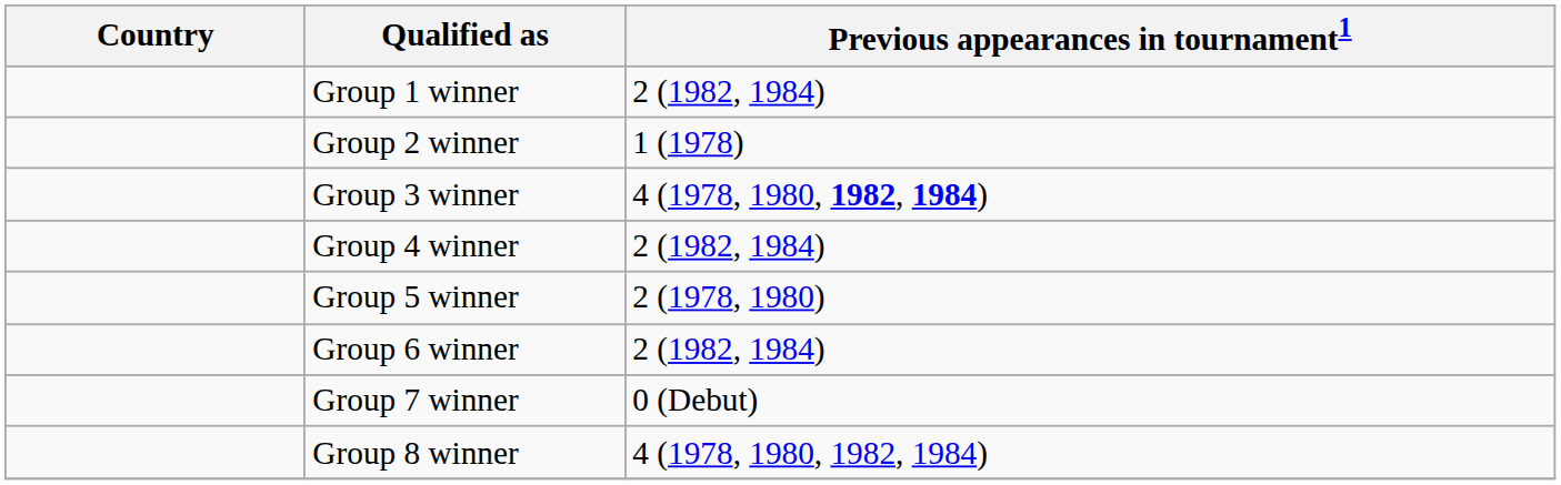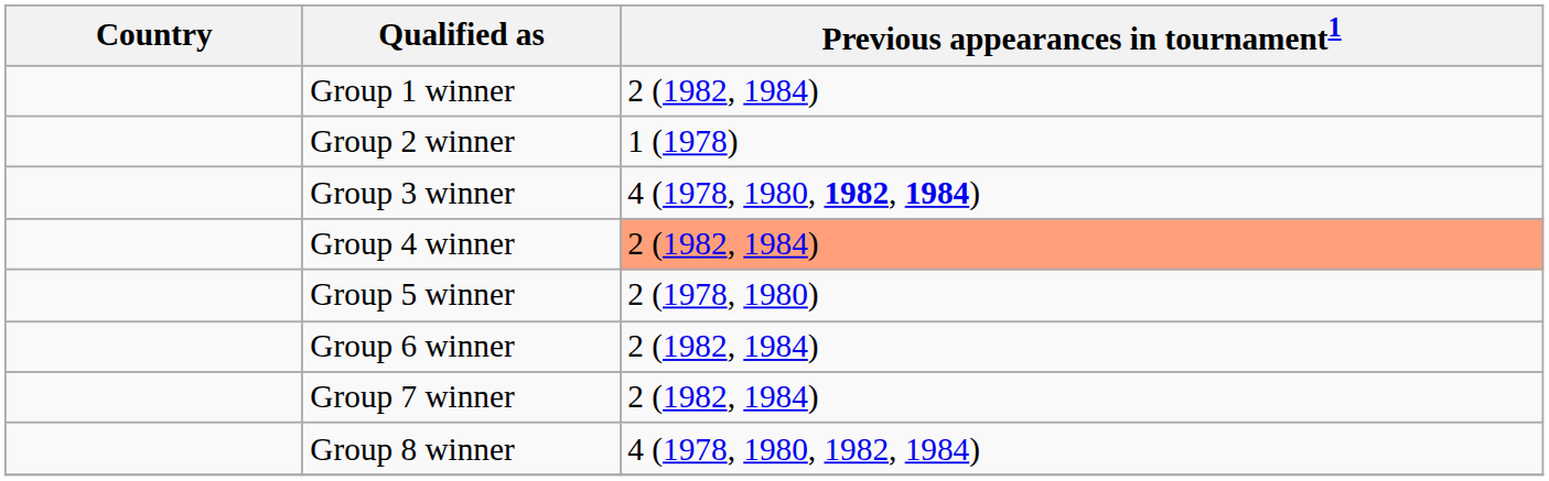Group 4 winner | Previous appearances in tournament1: no background -> lightsalmon background
Group 7 winner | Previous appearances in tournament1: 0 (Debut) -> 2 (1982, 1984)
